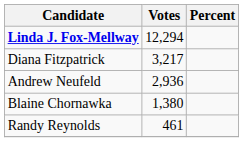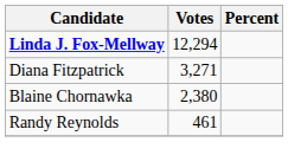Diana Fitzpatrick | Votes: 3,217 -> 3,271
- row: Andrew Neufeld | 2,936
Blaine Chornawka | Votes: 1,380 -> 2,380
